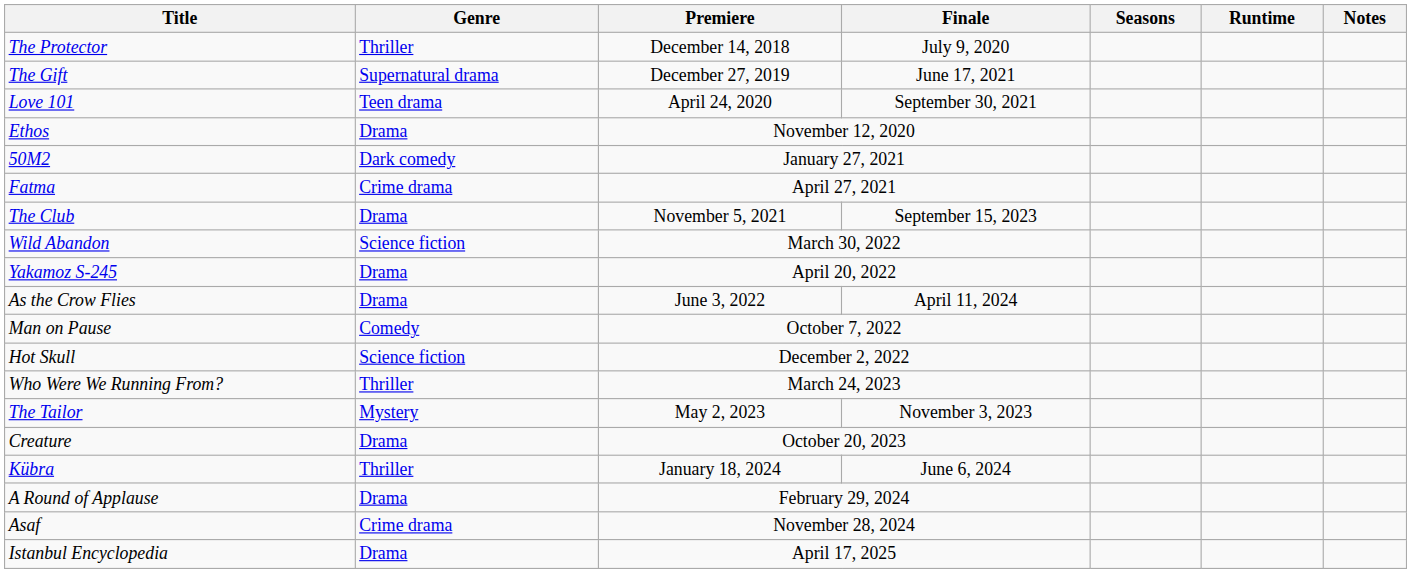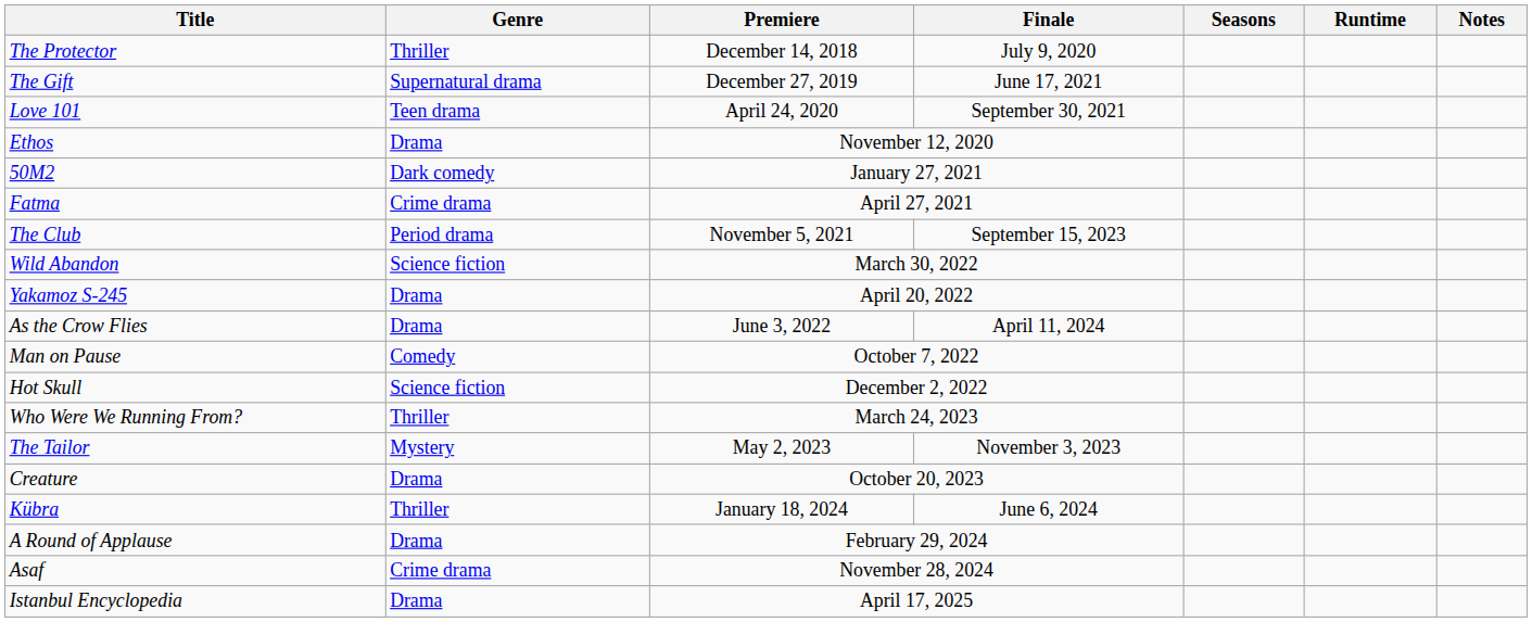The Club | Genre: Drama -> Period drama
